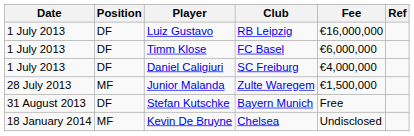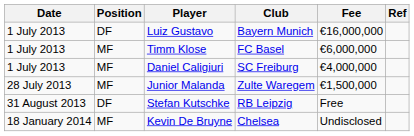Luiz Gustavo | Club: RB Leipzig -> Bayern Munich
Timm Klose | Position: DF -> MF
Daniel Caligiuri | Position: DF -> MF
Stefan Kutschke | Club: Bayern Munich -> RB Leipzig
